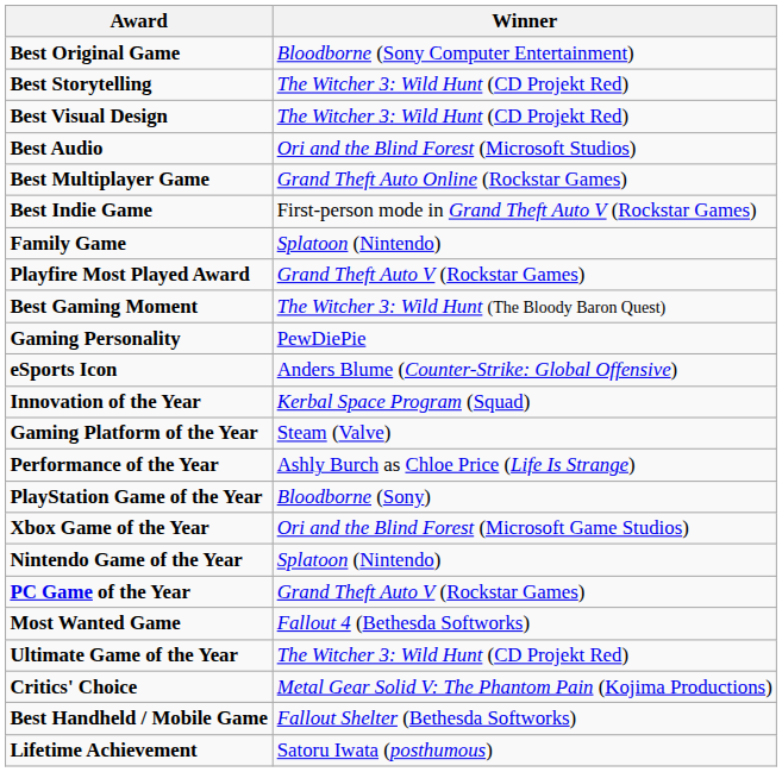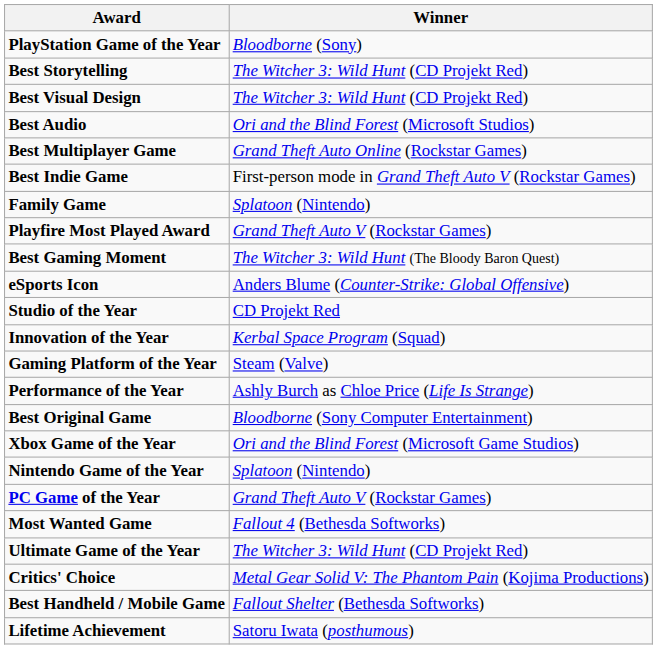rows swapped: Best Original Game <-> PlayStation Game of the Year
- row: Gaming Personality | PewDiePie
+ row: Studio of the Year | CD Projekt Red
